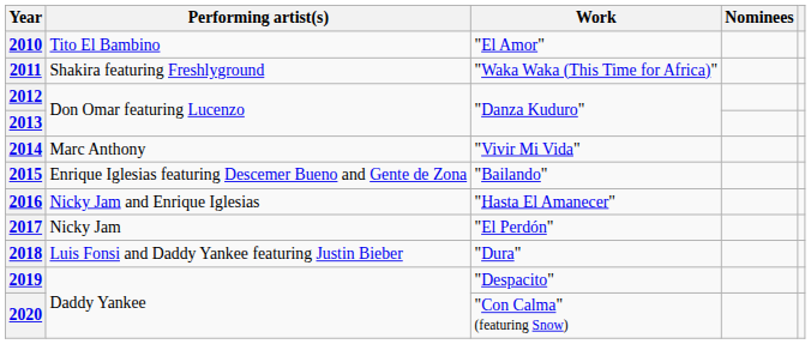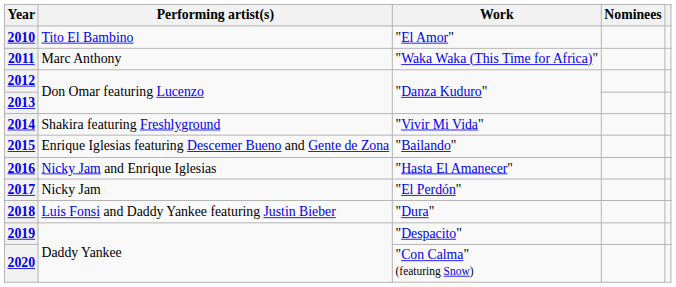2011 | Performing artist(s): Shakira featuring Freshlyground -> Marc Anthony
2014 | Performing artist(s): Marc Anthony -> Shakira featuring Freshlyground
